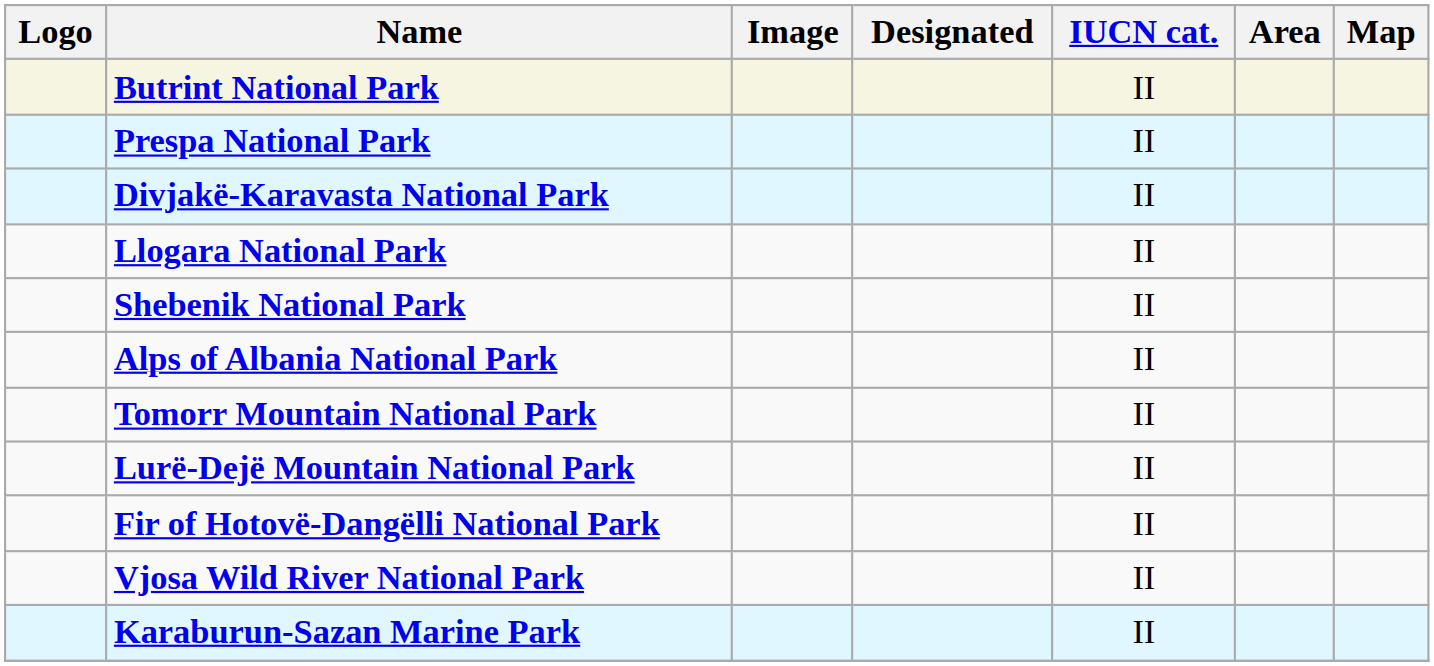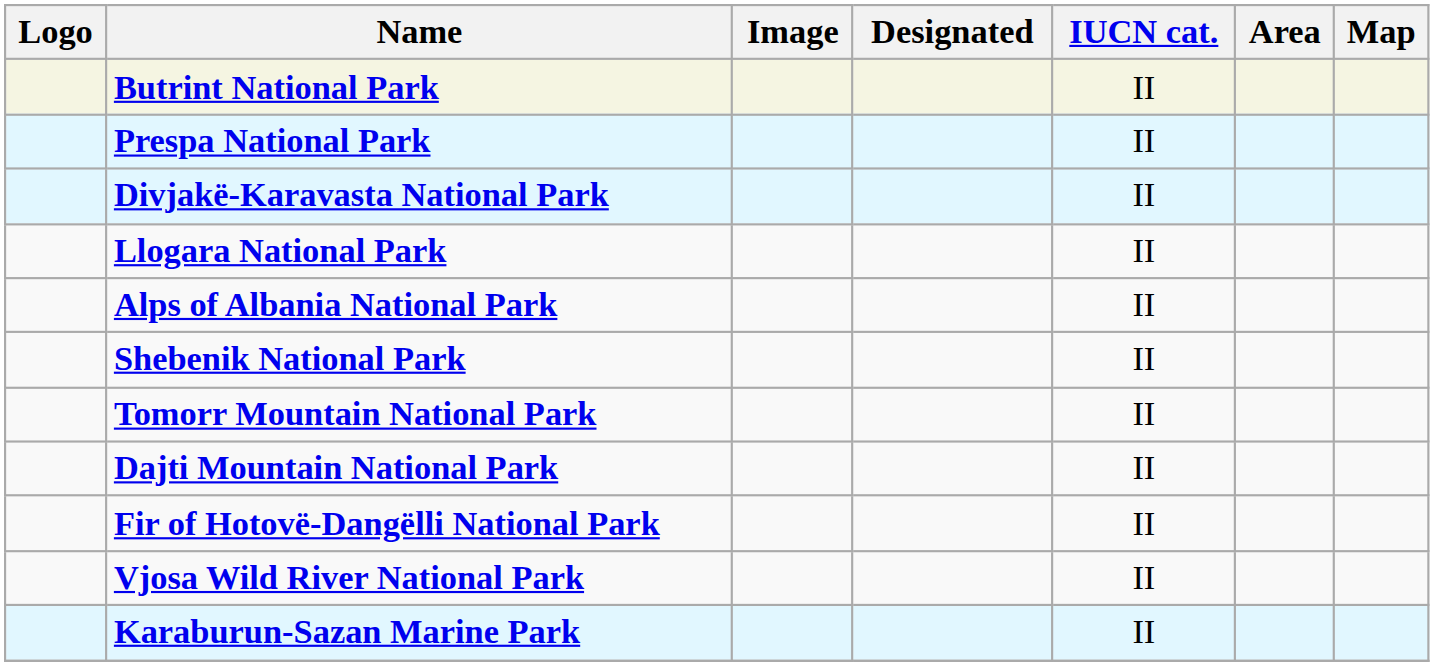rows swapped: Shebenik National Park <-> Alps of Albania National Park
- row: Lurë-Dejë Mountain National Park | II
+ row: Dajti Mountain National Park | II
